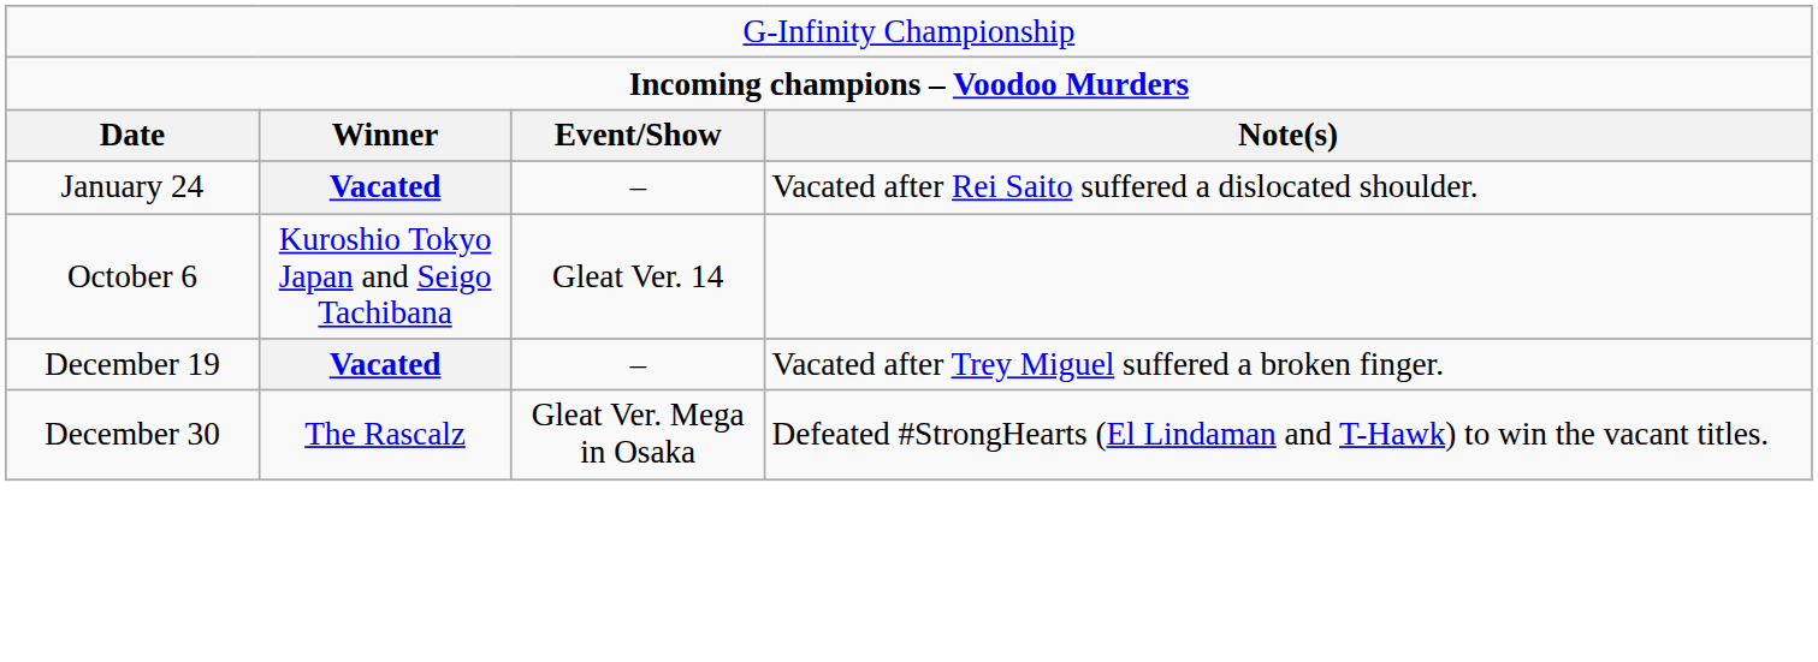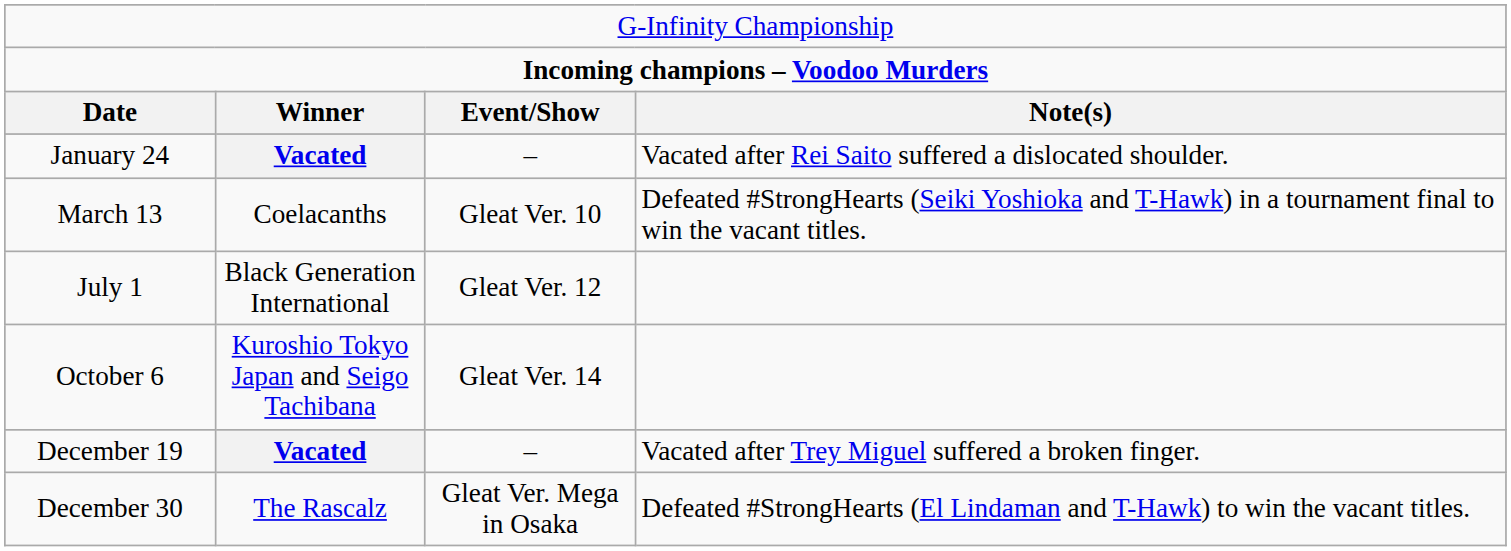+ row: March 13 | Coelacanths | Gleat Ver. 10 | Defeated #StrongHearts (Seiki Yoshioka and T-Hawk) in a tournament final to win the vacant titles.
+ row: July 1 | Black Generation International | Gleat Ver. 12
